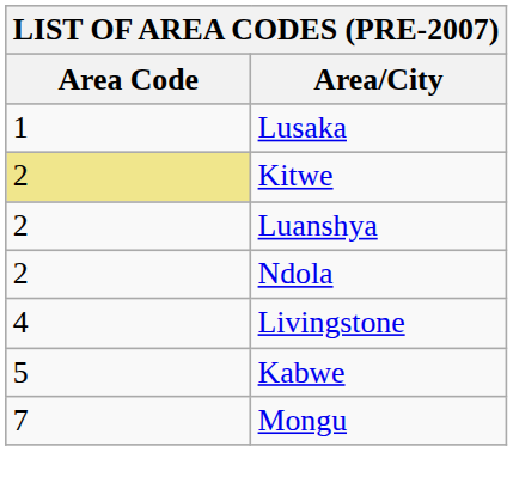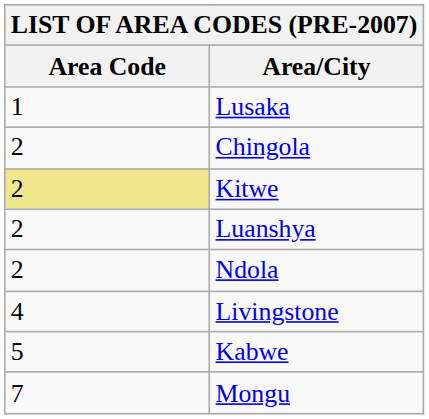+ row: 2 | Chingola
